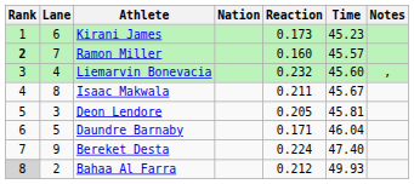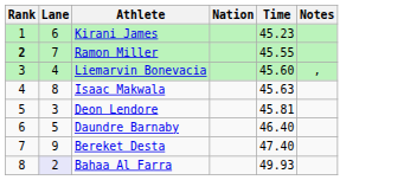- column: Reaction | 0.173 | 0.160 | 0.232 | 0.211 | 0.205 | 0.171 | 0.224 | 0.212
Ramon Miller | Time: 45.57 -> 45.55
Isaac Makwala | Time: 45.67 -> 45.63
Daundre Barnaby | Time: 46.04 -> 46.40
Bahaa Al Farra | Rank: lightgrey background -> no background
Bahaa Al Farra | Lane: no background -> lavender background
